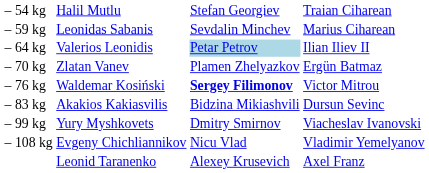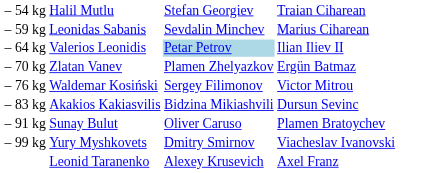– 76 kg | column 3: bold -> normal
+ row: – 91 kg | Sunay Bulut | Oliver Caruso | Plamen Bratoychev
- row: – 108 kg | Evgeny Chichliannikov | Nicu Vlad | Vladimir Yemelyanov
